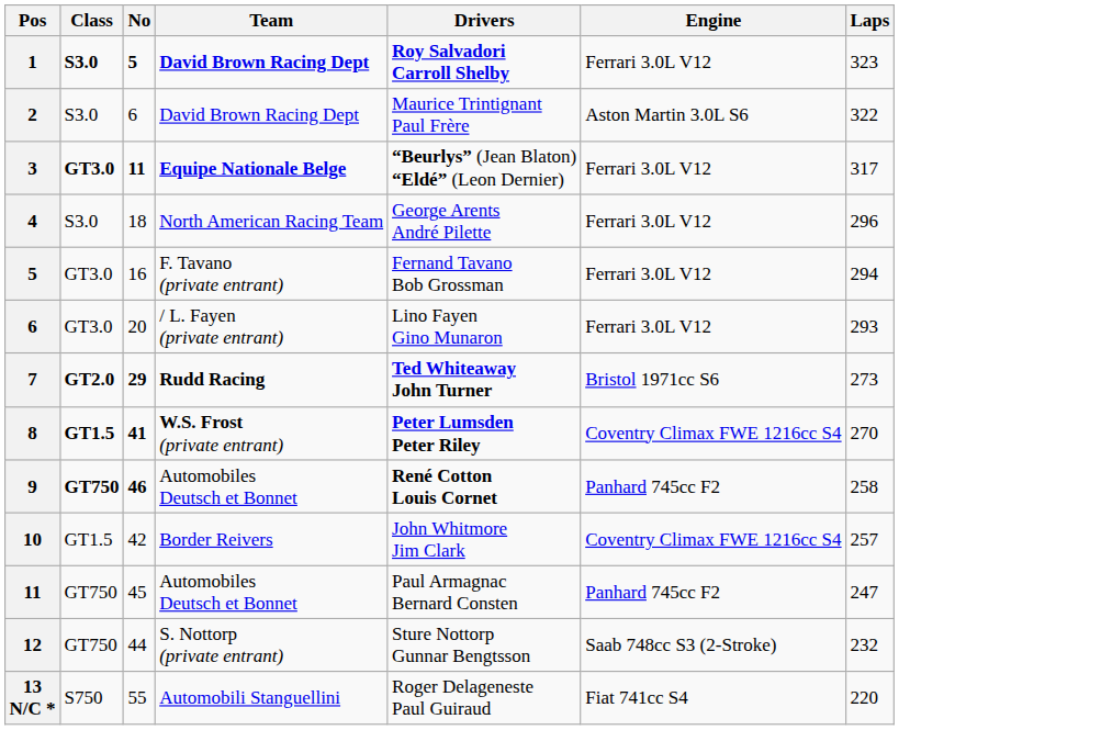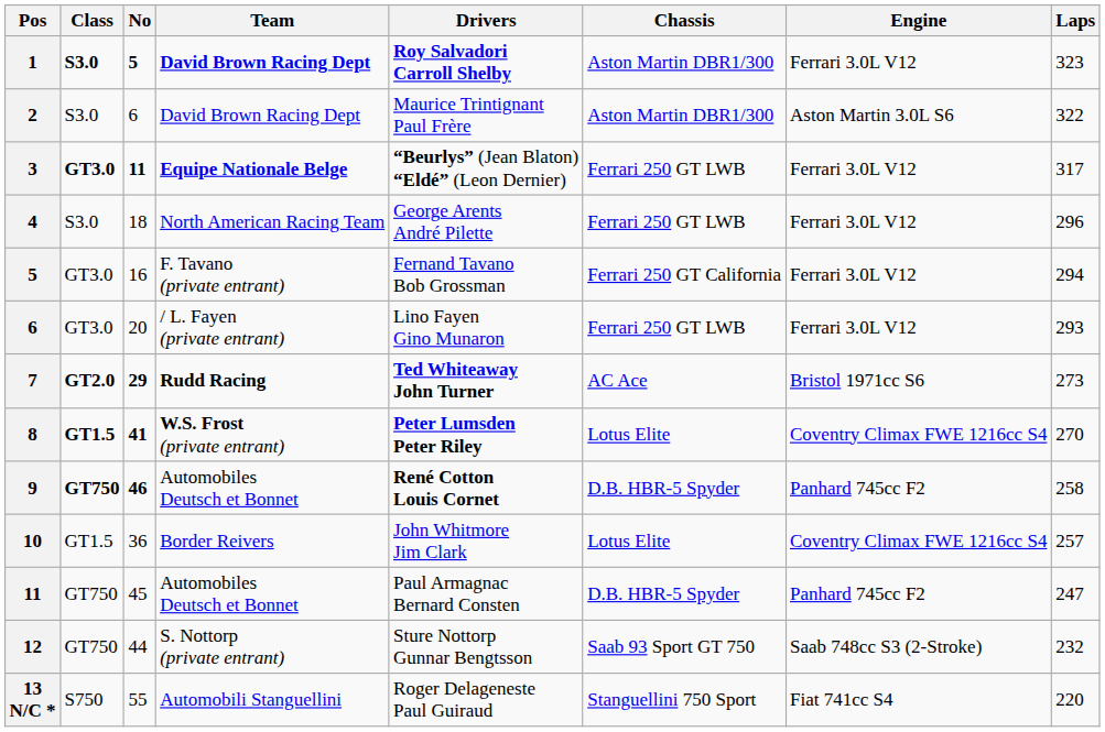+ column: Chassis | Aston Martin DBR1/300 | Aston Martin DBR1/300 | Ferrari 250 GT LWB | Ferrari 250 GT LWB | Ferrari 250 GT California | Ferrari 250 GT LWB | AC Ace | Lotus Elite | D.B. HBR-5 Spyder | Lotus Elite | D.B. HBR-5 Spyder | Saab 93 Sport GT 750 | Stanguellini 750 Sport
10 | No: 42 -> 36
